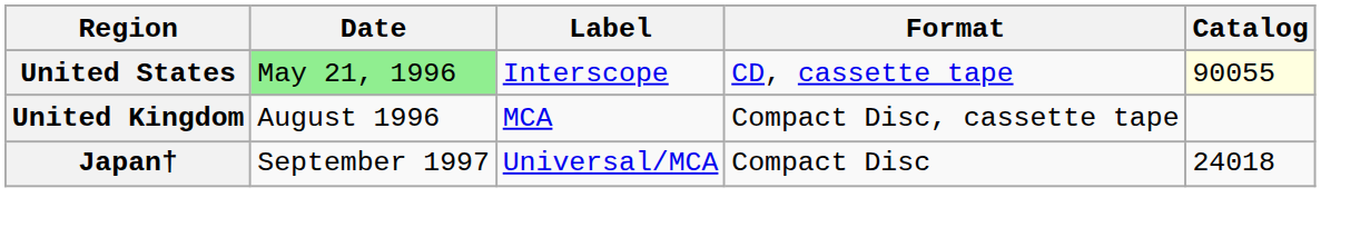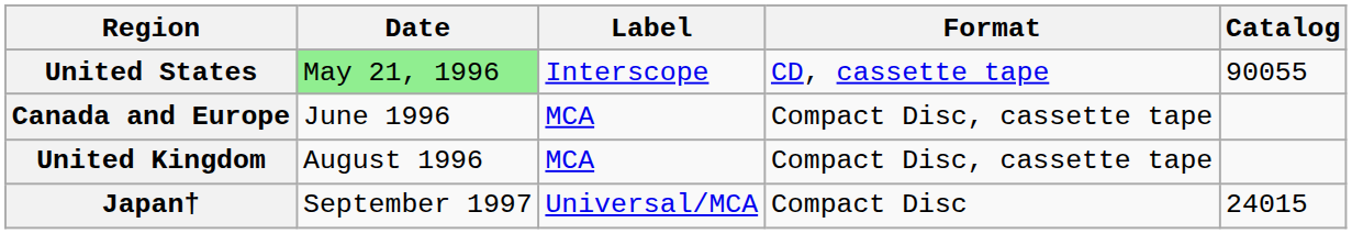United States | Catalog: lightyellow background -> no background
+ row: Canada and Europe | June 1996 | MCA | Compact Disc, cassette tape
Japan† | Catalog: 24018 -> 24015
